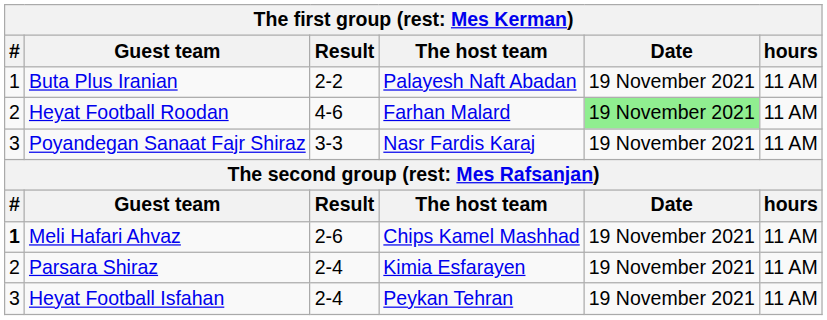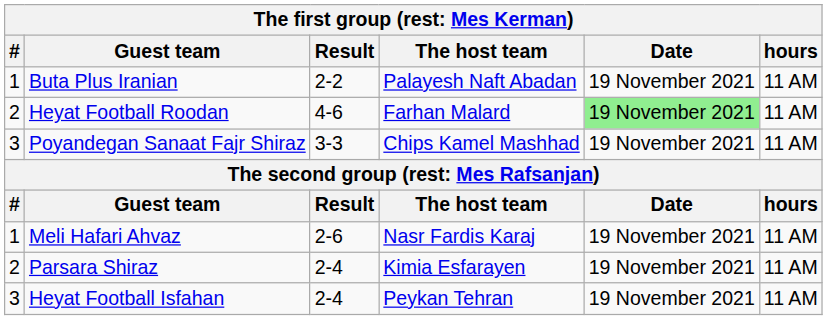Poyandegan Sanaat Fajr Shiraz | The host team: Nasr Fardis Karaj -> Chips Kamel Mashhad
Meli Hafari Ahvaz | #: bold -> normal
Meli Hafari Ahvaz | The host team: Chips Kamel Mashhad -> Nasr Fardis Karaj
